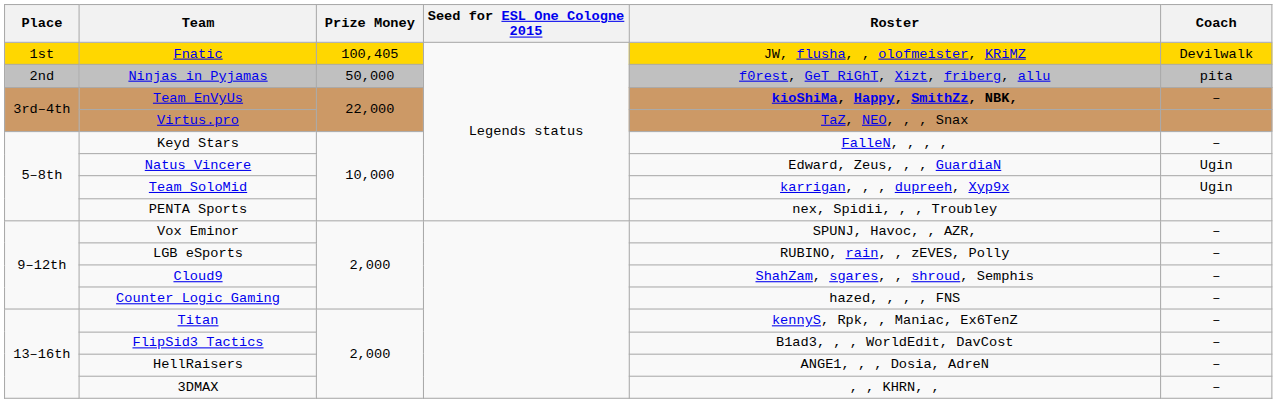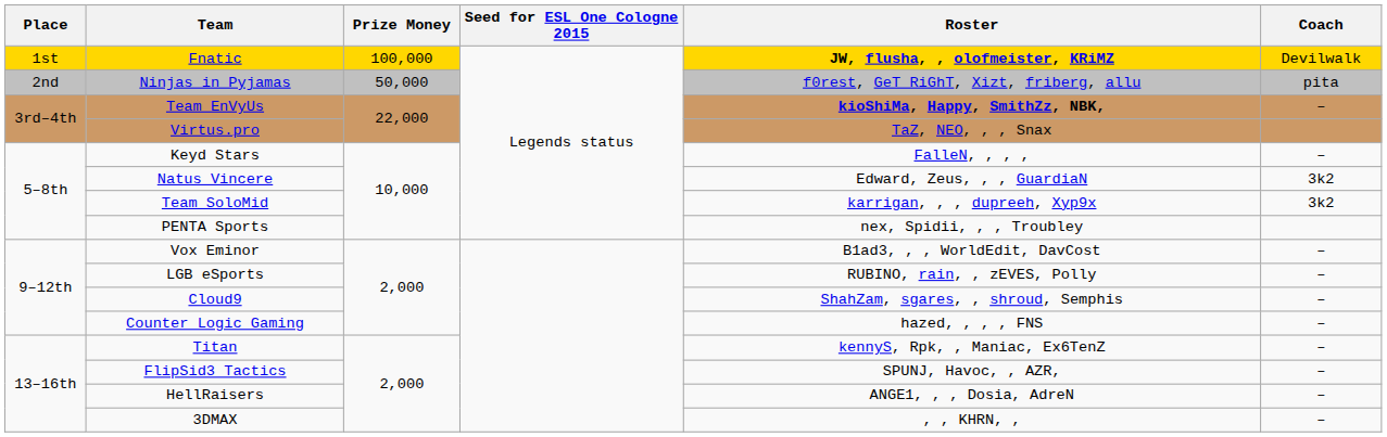Fnatic | Prize Money: 100,405 -> 100,000
Fnatic | Roster: normal -> bold
Natus Vincere | Coach: Ugin -> 3k2
Team SoloMid | Coach: Ugin -> 3k2
Vox Eminor | Roster: SPUNJ, Havoc, , AZR, -> B1ad3, , , WorldEdit, DavCost
FlipSid3 Tactics | Roster: B1ad3, , , WorldEdit, DavCost -> SPUNJ, Havoc, , AZR,
